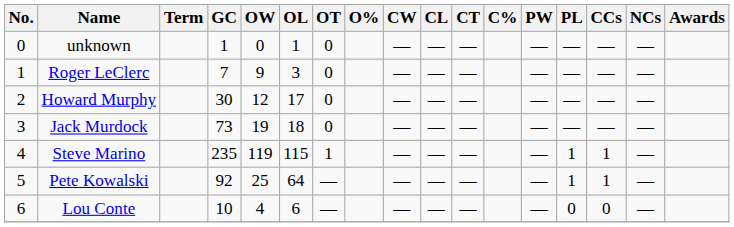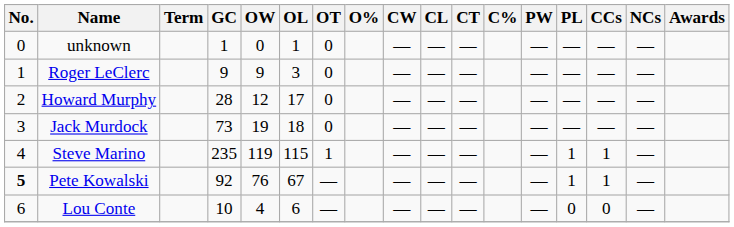Roger LeClerc | GC: 7 -> 9
Howard Murphy | GC: 30 -> 28
Pete Kowalski | No.: normal -> bold
Pete Kowalski | OW: 25 -> 76
Pete Kowalski | OL: 64 -> 67
